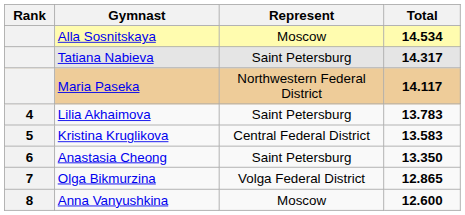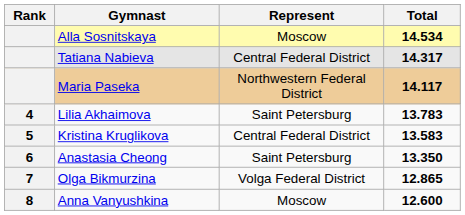Tatiana Nabieva | Represent: Saint Petersburg -> Central Federal District
